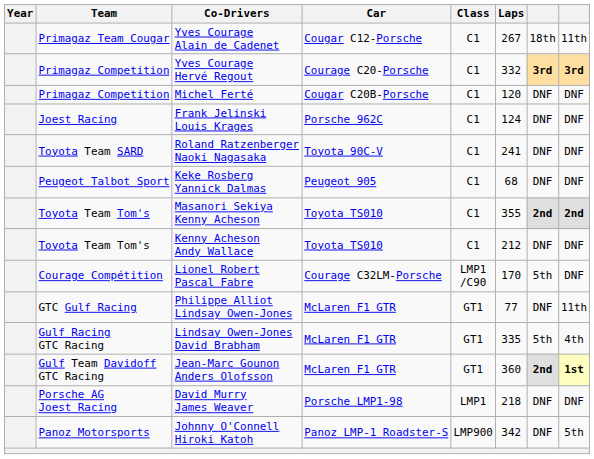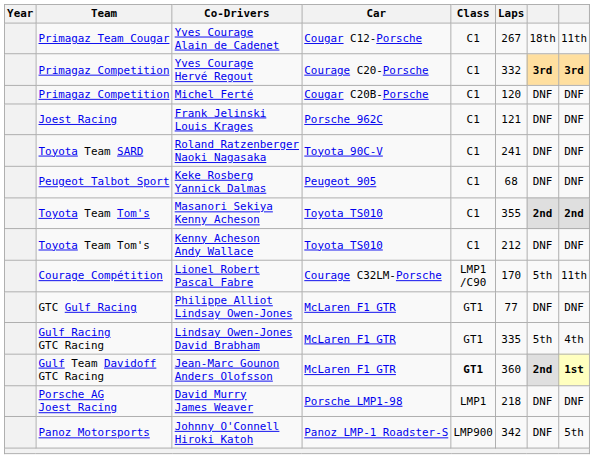Frank Jelinski Louis Krages | Laps: 124 -> 121
Lionel Robert Pascal Fabre | column 8: DNF -> 11th
Philippe Alliot Lindsay Owen-Jones | column 8: 11th -> DNF
Jean-Marc Gounon Anders Olofsson | Class: normal -> bold
